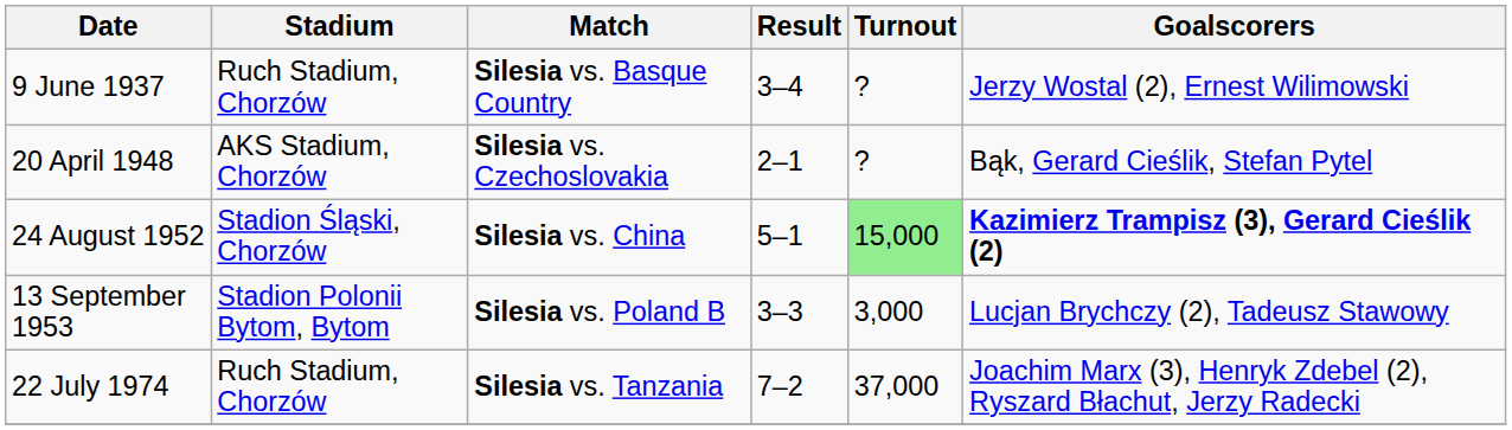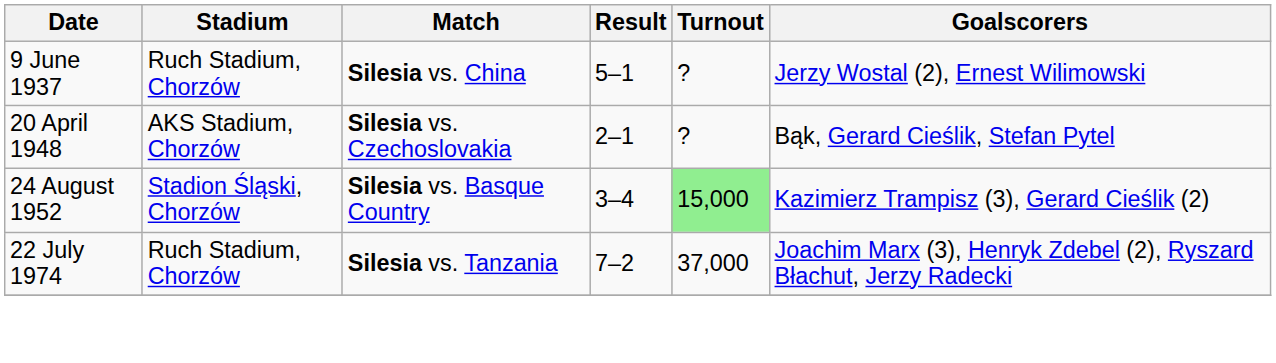9 June 1937 | Match: Silesia vs. Basque Country -> Silesia vs. China
9 June 1937 | Result: 3–4 -> 5–1
24 August 1952 | Match: Silesia vs. China -> Silesia vs. Basque Country
24 August 1952 | Result: 5–1 -> 3–4
24 August 1952 | Goalscorers: bold -> normal
- row: 13 September 1953 | Stadion Polonii Bytom, Bytom | Silesia vs. Poland B | 3–3 | 3,000 | Lucjan Brychczy (2), Tadeusz Stawowy
